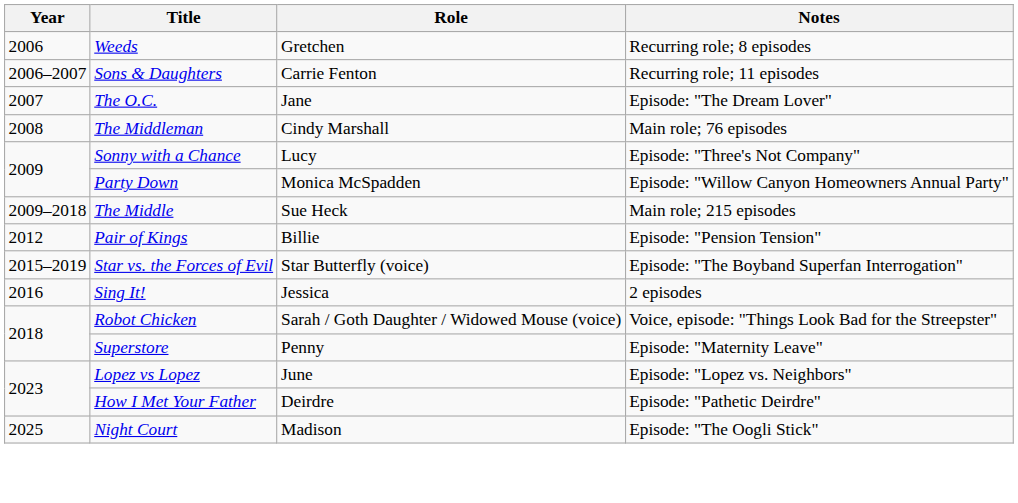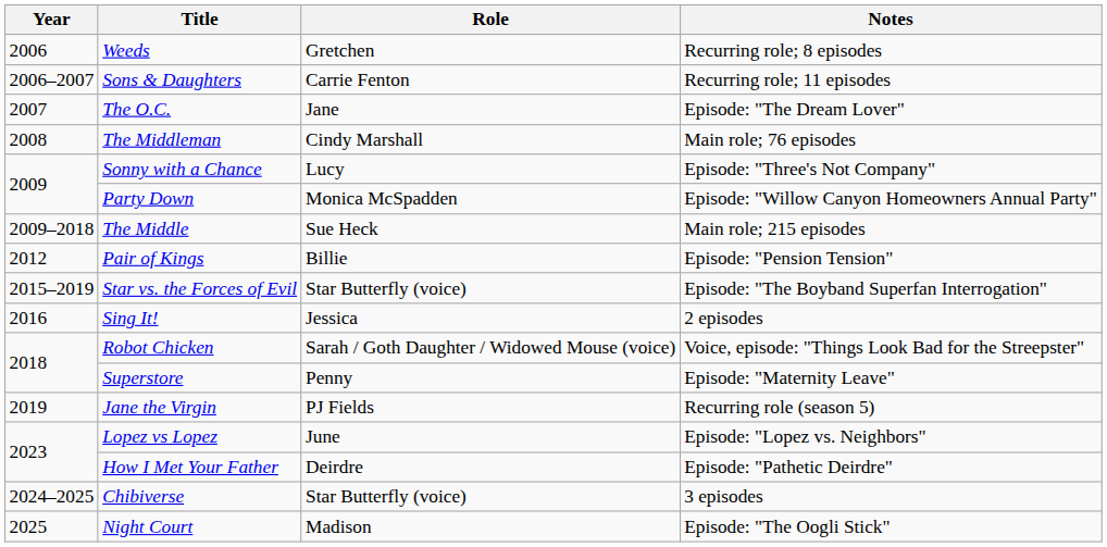+ row: 2019 | Jane the Virgin | PJ Fields | Recurring role (season 5)
+ row: 2024–2025 | Chibiverse | Star Butterfly (voice) | 3 episodes
